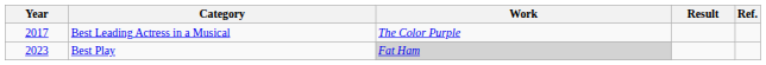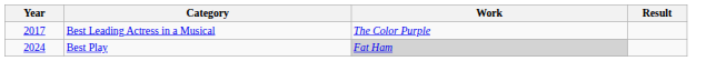- column: Ref.
Best Play | Year: 2023 -> 2024
